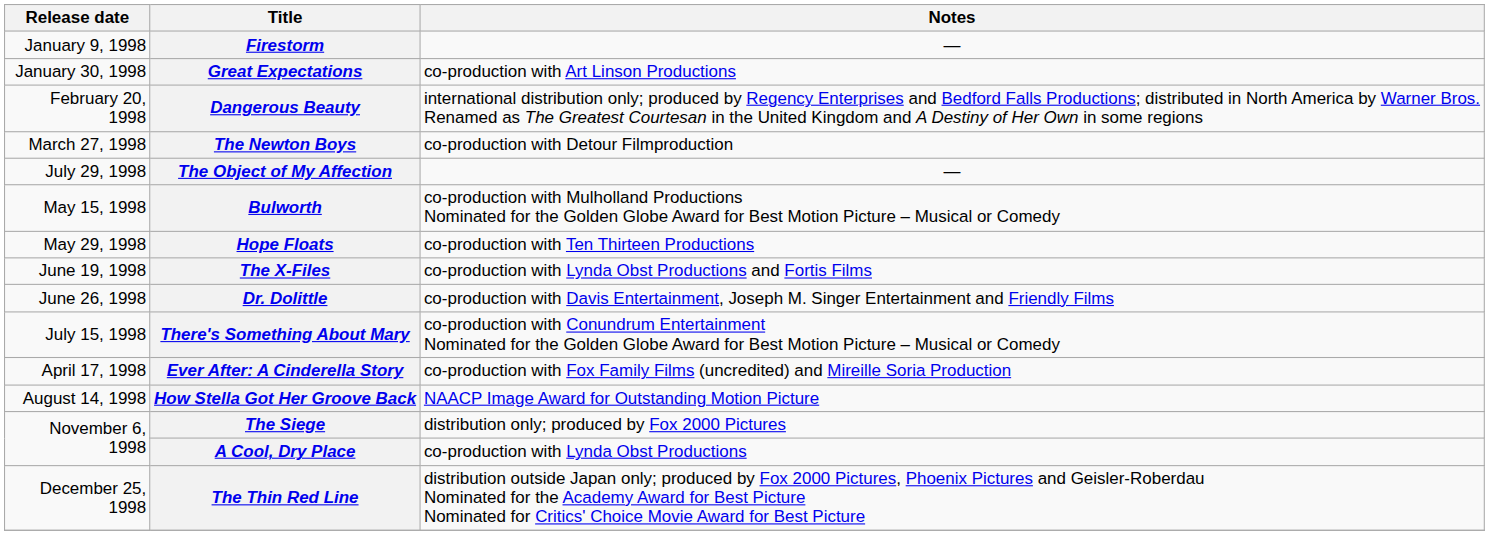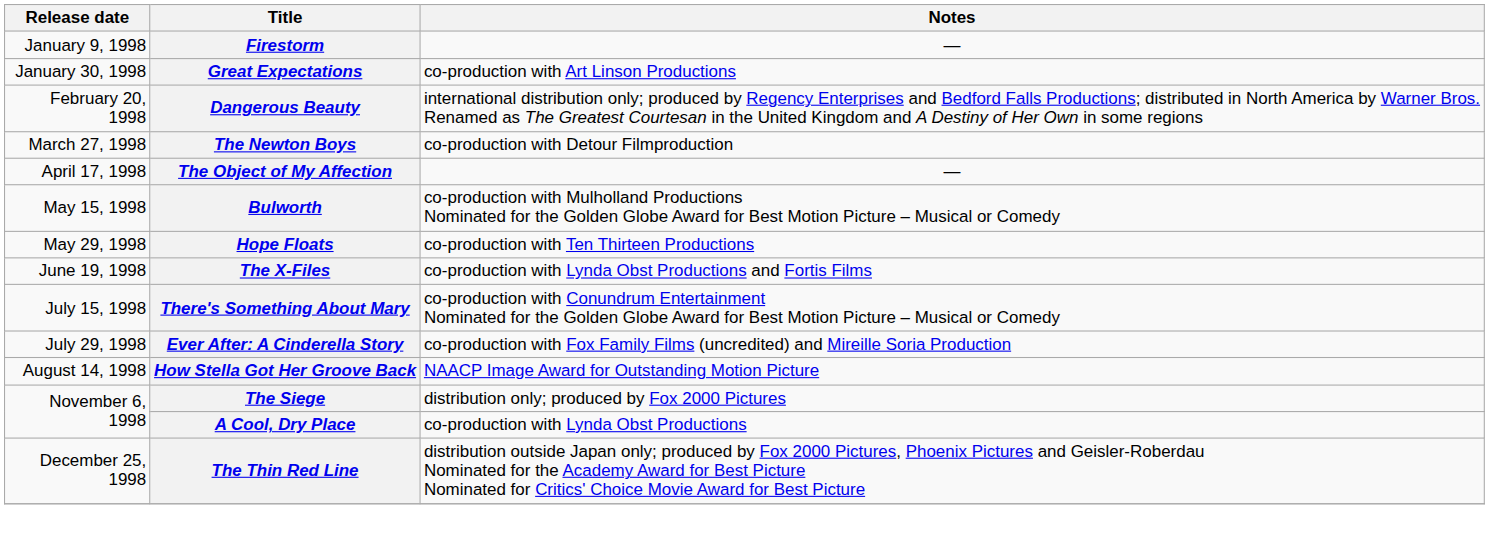The Object of My Affection | Release date: July 29, 1998 -> April 17, 1998
- row: June 26, 1998 | Dr. Dolittle | co-production with Davis Entertainment, Joseph M. Singer Entertainment and Friendly Films
Ever After: A Cinderella Story | Release date: April 17, 1998 -> July 29, 1998
